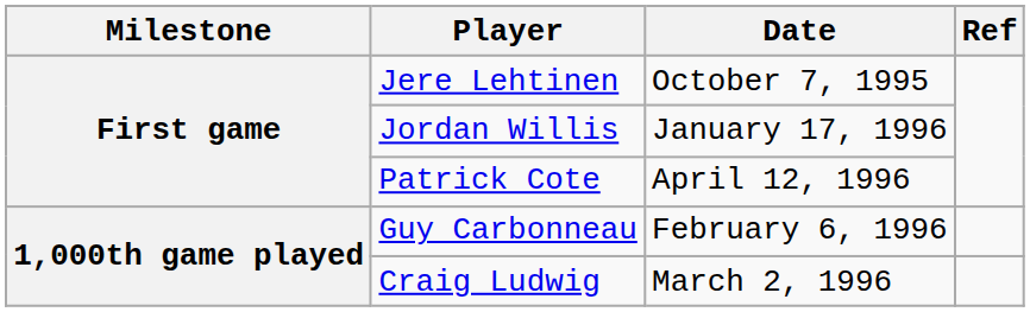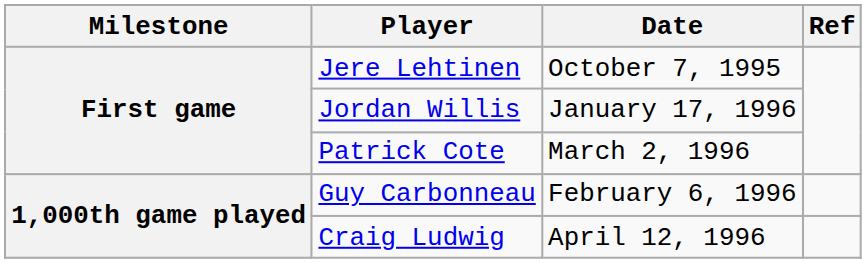Patrick Cote | Date: April 12, 1996 -> March 2, 1996
Craig Ludwig | Date: March 2, 1996 -> April 12, 1996
